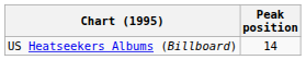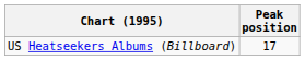US Heatseekers Albums (Billboard) | Peak position: 14 -> 17
